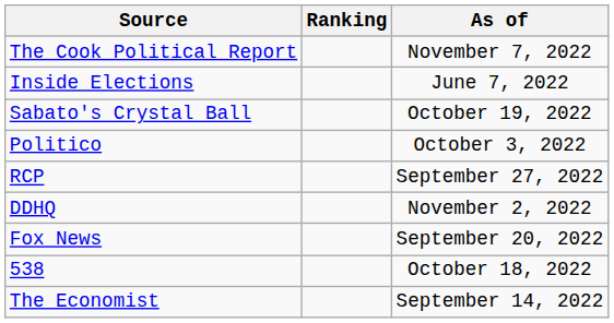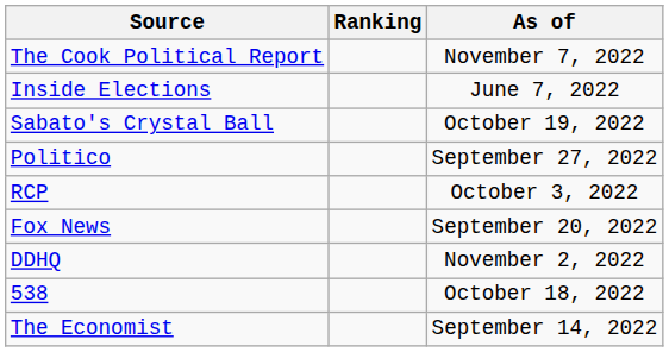Politico | As of: October 3, 2022 -> September 27, 2022
RCP | As of: September 27, 2022 -> October 3, 2022
rows swapped: Fox News <-> DDHQ
